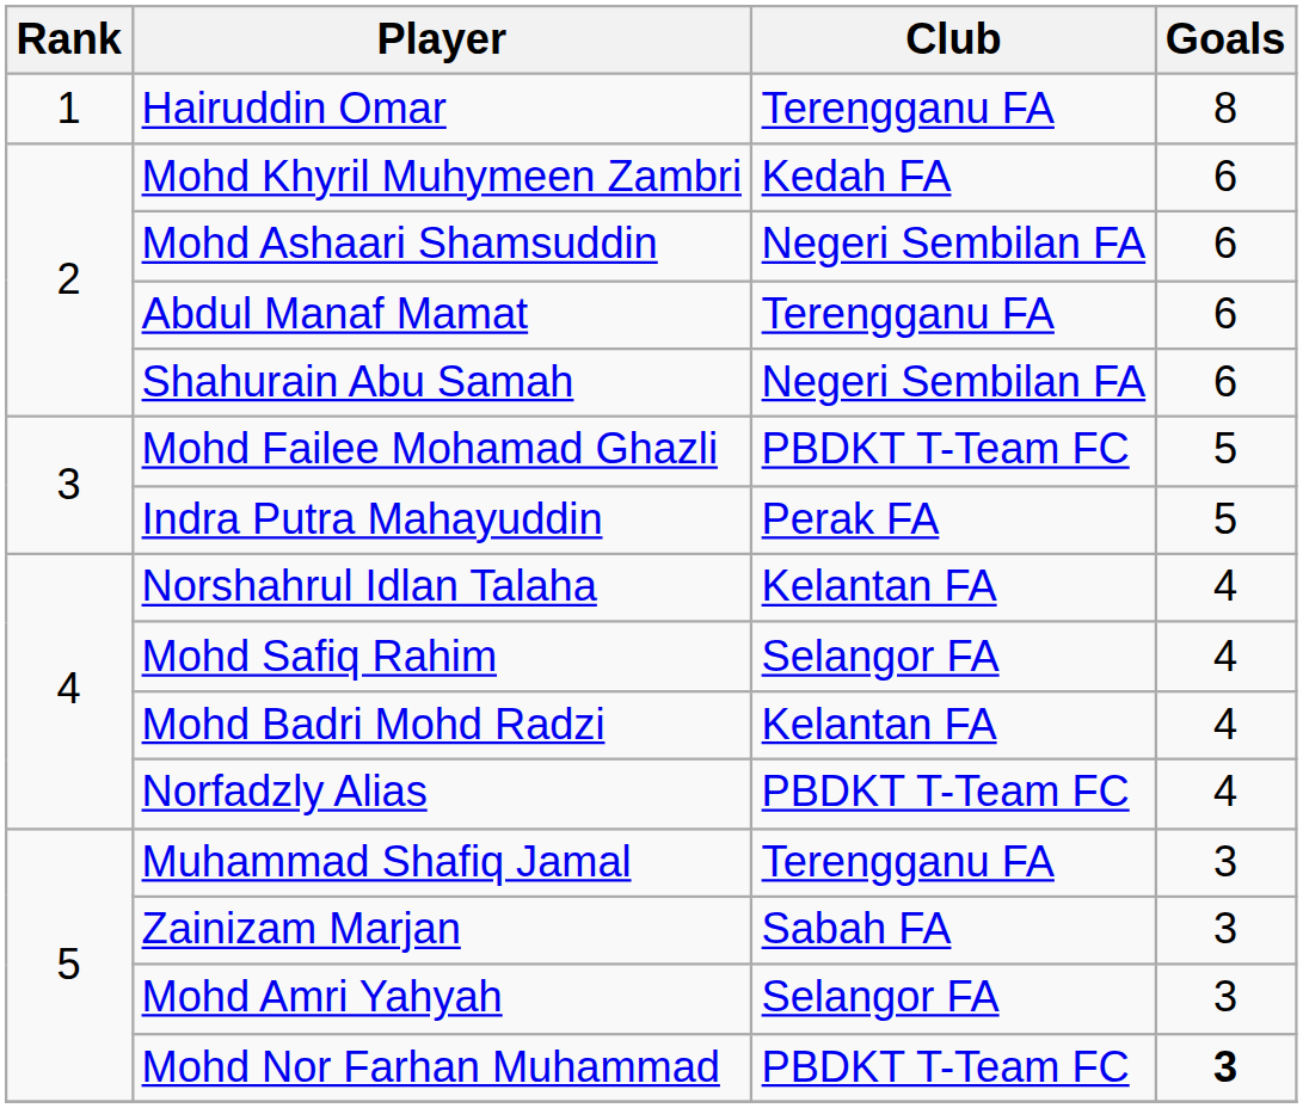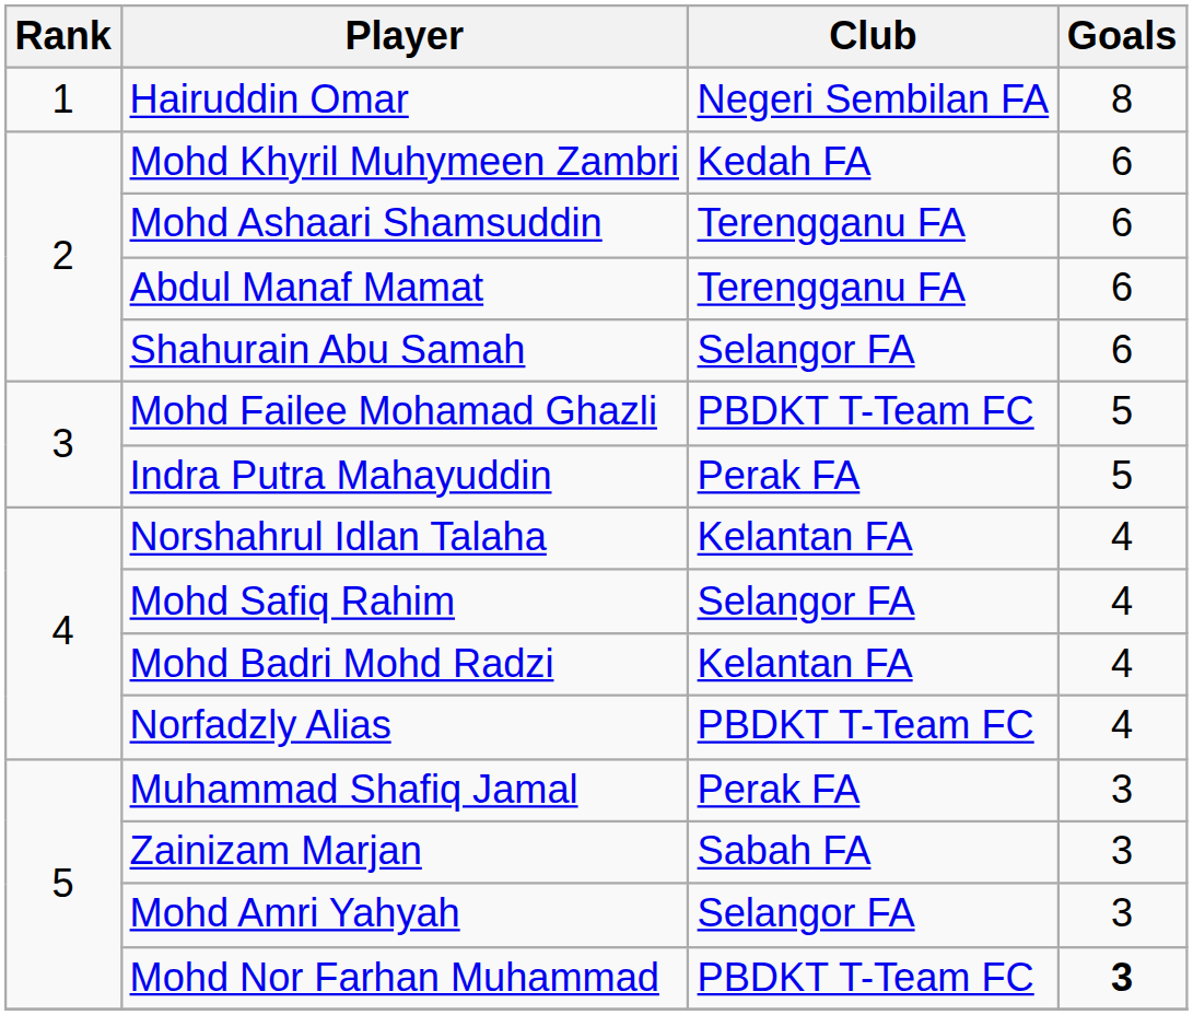Hairuddin Omar | Club: Terengganu FA -> Negeri Sembilan FA
Mohd Ashaari Shamsuddin | Club: Negeri Sembilan FA -> Terengganu FA
Shahurain Abu Samah | Club: Negeri Sembilan FA -> Selangor FA
Muhammad Shafiq Jamal | Club: Terengganu FA -> Perak FA
